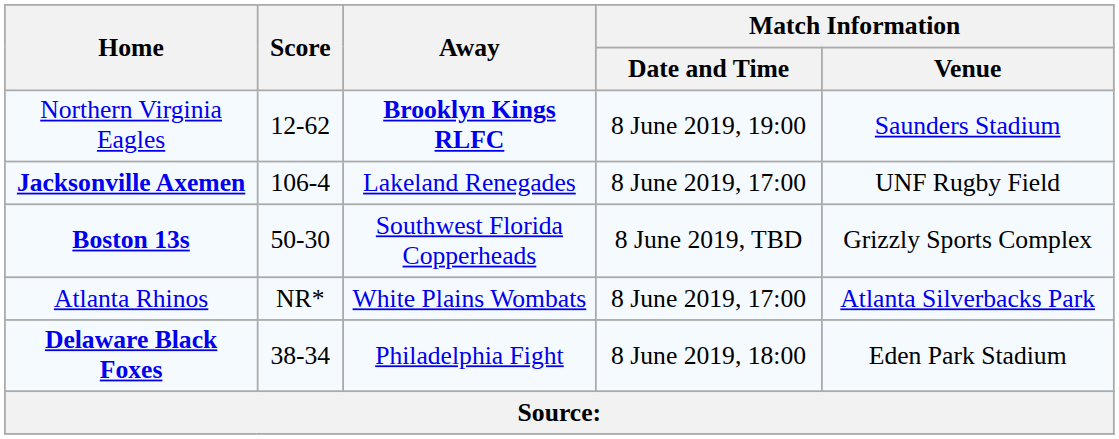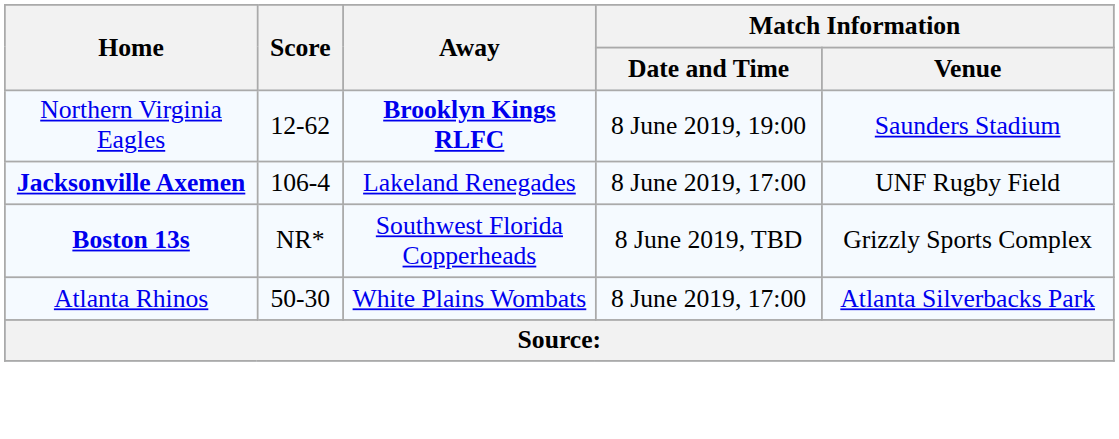Boston 13s | Score: 50-30 -> NR*
Atlanta Rhinos | Score: NR* -> 50-30
- row: Delaware Black Foxes | 38-34 | Philadelphia Fight | 8 June 2019, 18:00 | Eden Park Stadium
